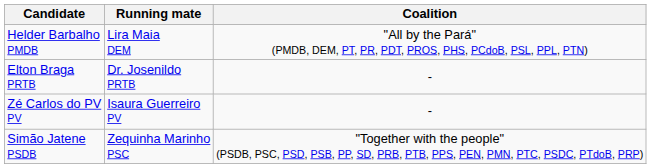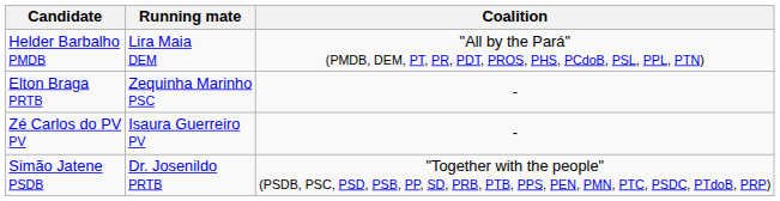Elton Braga PRTB | Running mate: Dr. Josenildo PRTB -> Zequinha Marinho PSC
Simão Jatene PSDB | Running mate: Zequinha Marinho PSC -> Dr. Josenildo PRTB
